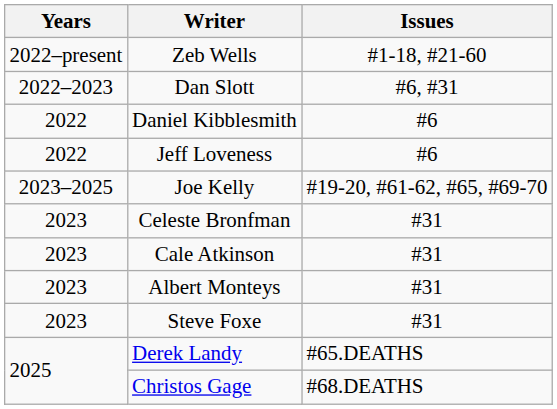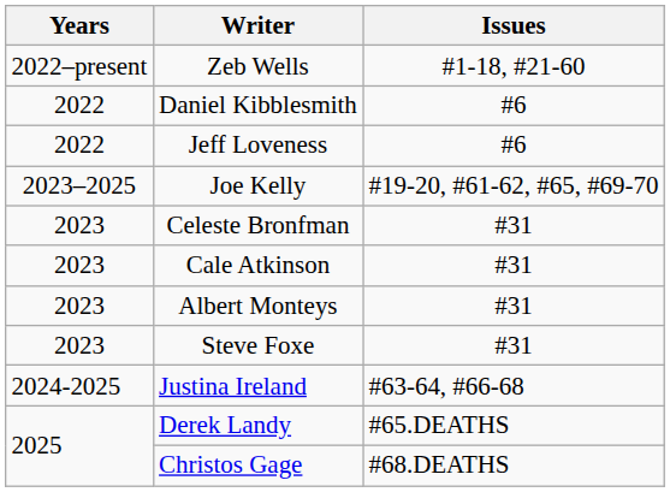- row: 2022–2023 | Dan Slott | #6, #31
+ row: 2024-2025 | Justina Ireland | #63-64, #66-68
